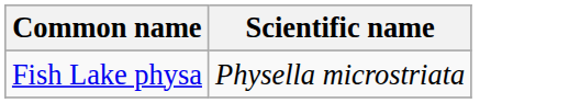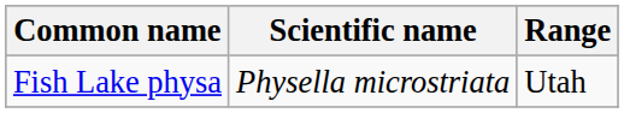+ column: Range | Utah
